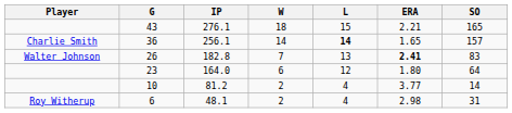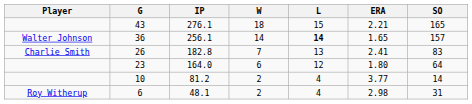36 | Player: Charlie Smith -> Walter Johnson
26 | Player: Walter Johnson -> Charlie Smith
26 | ERA: bold -> normal
